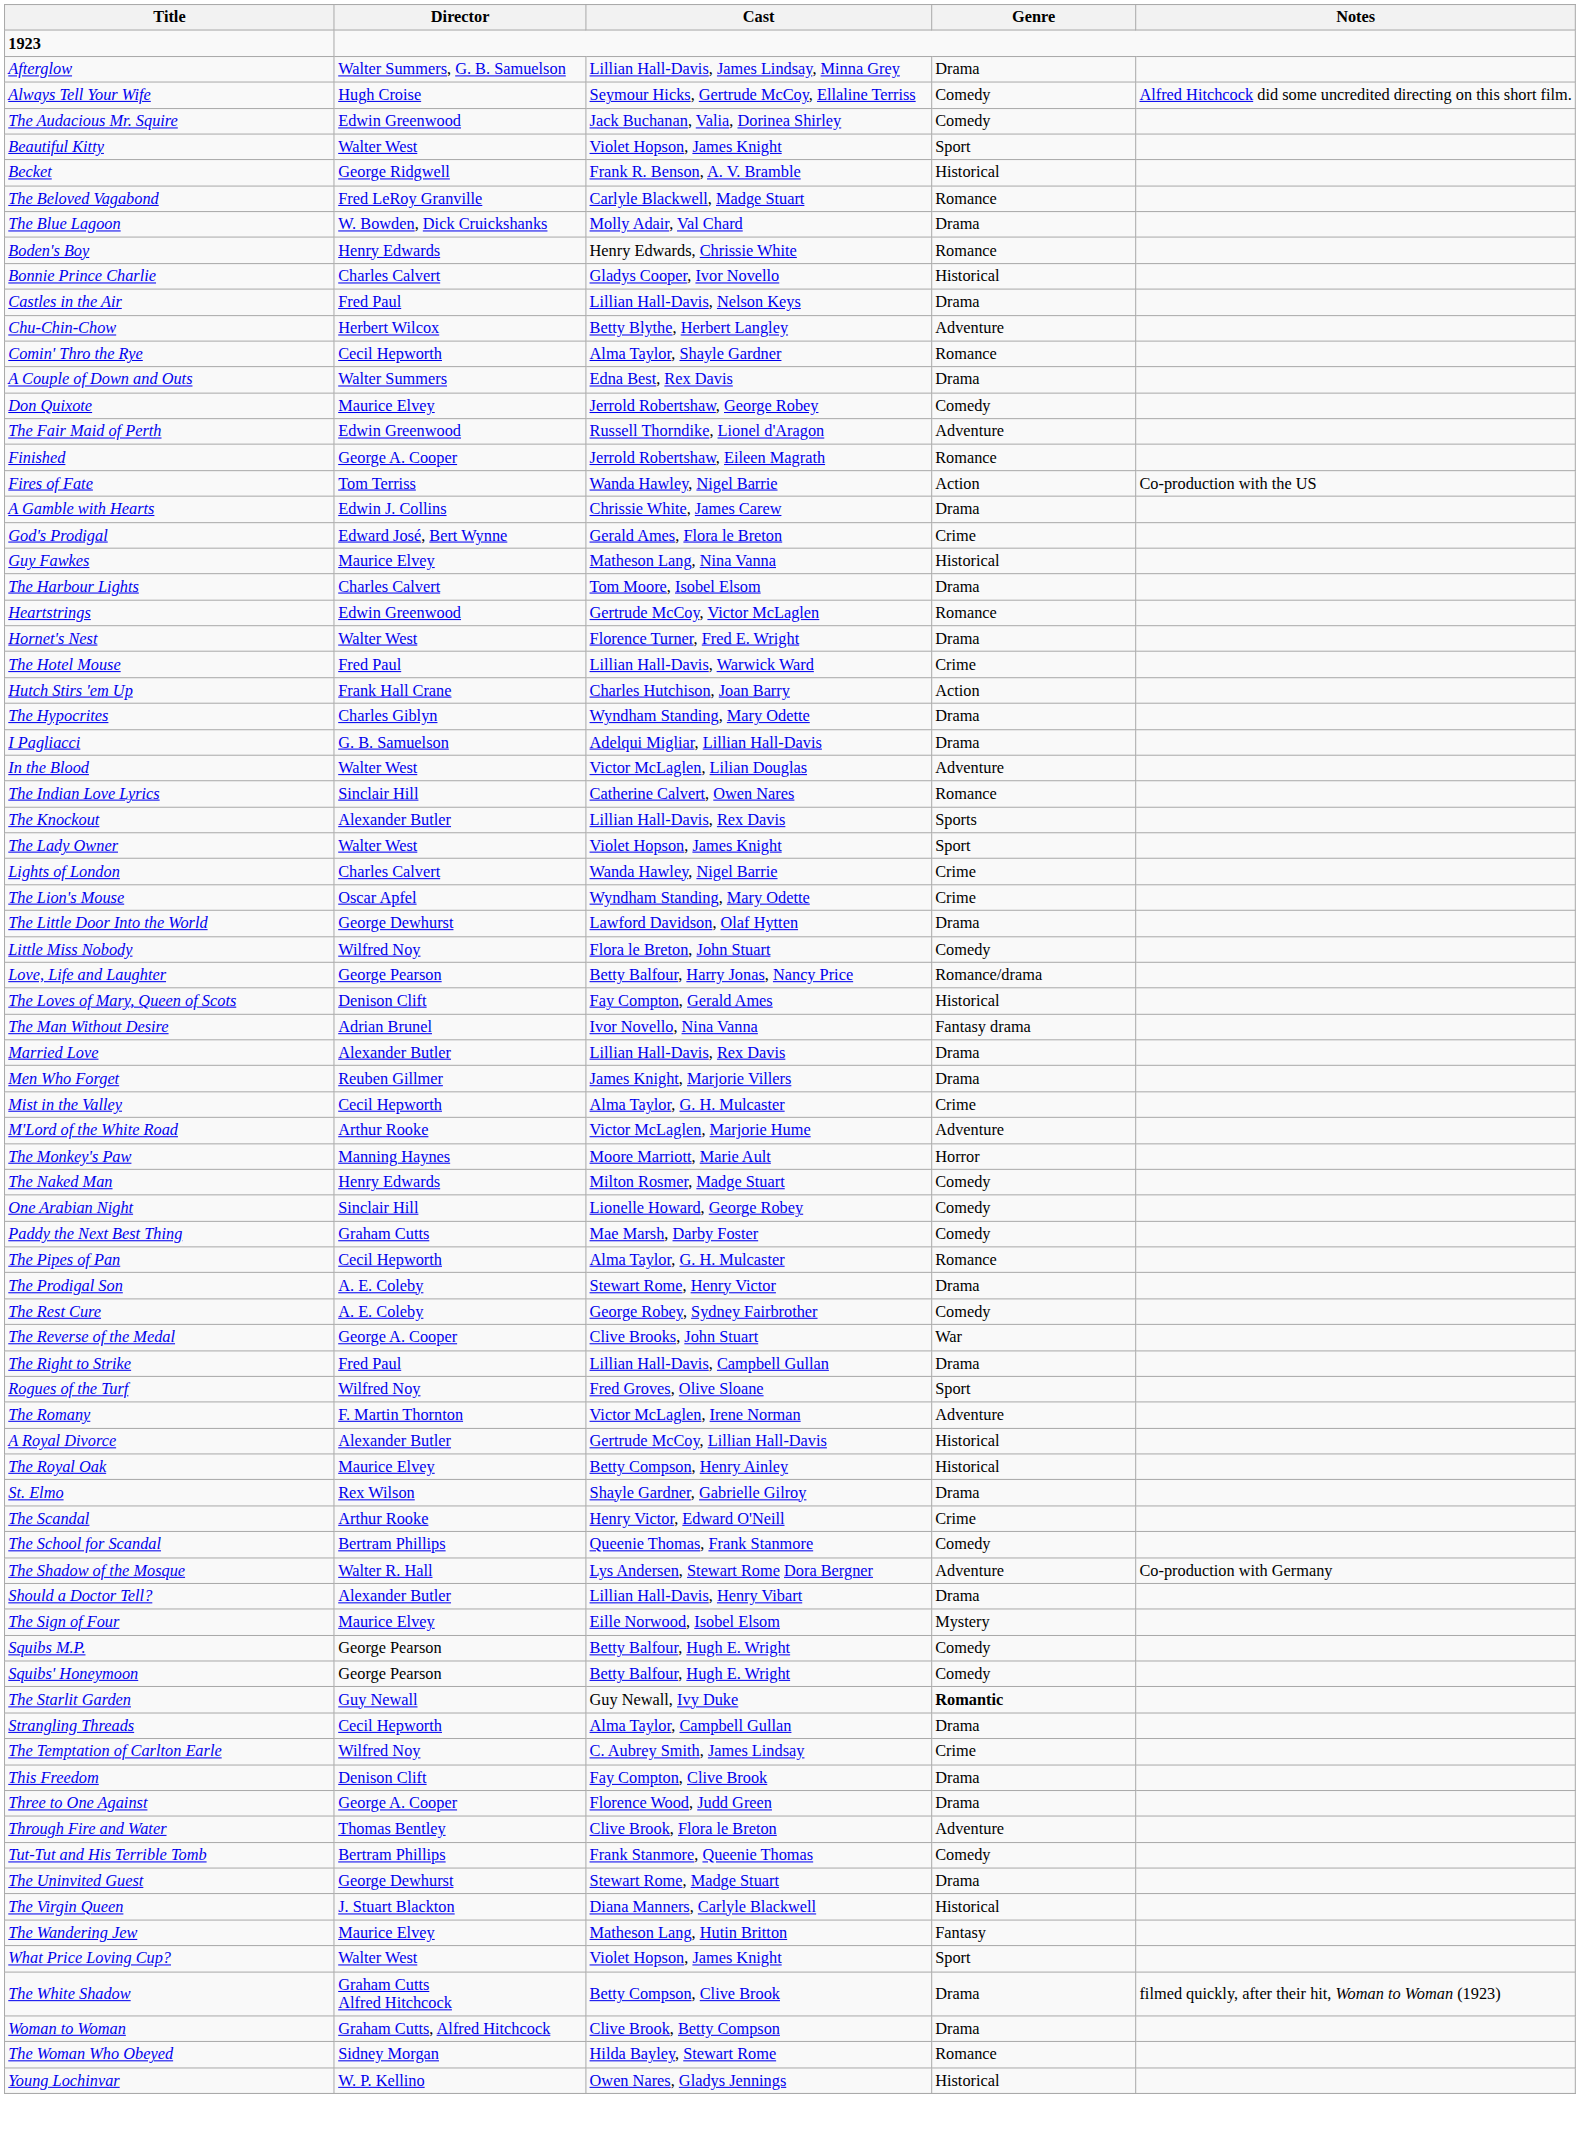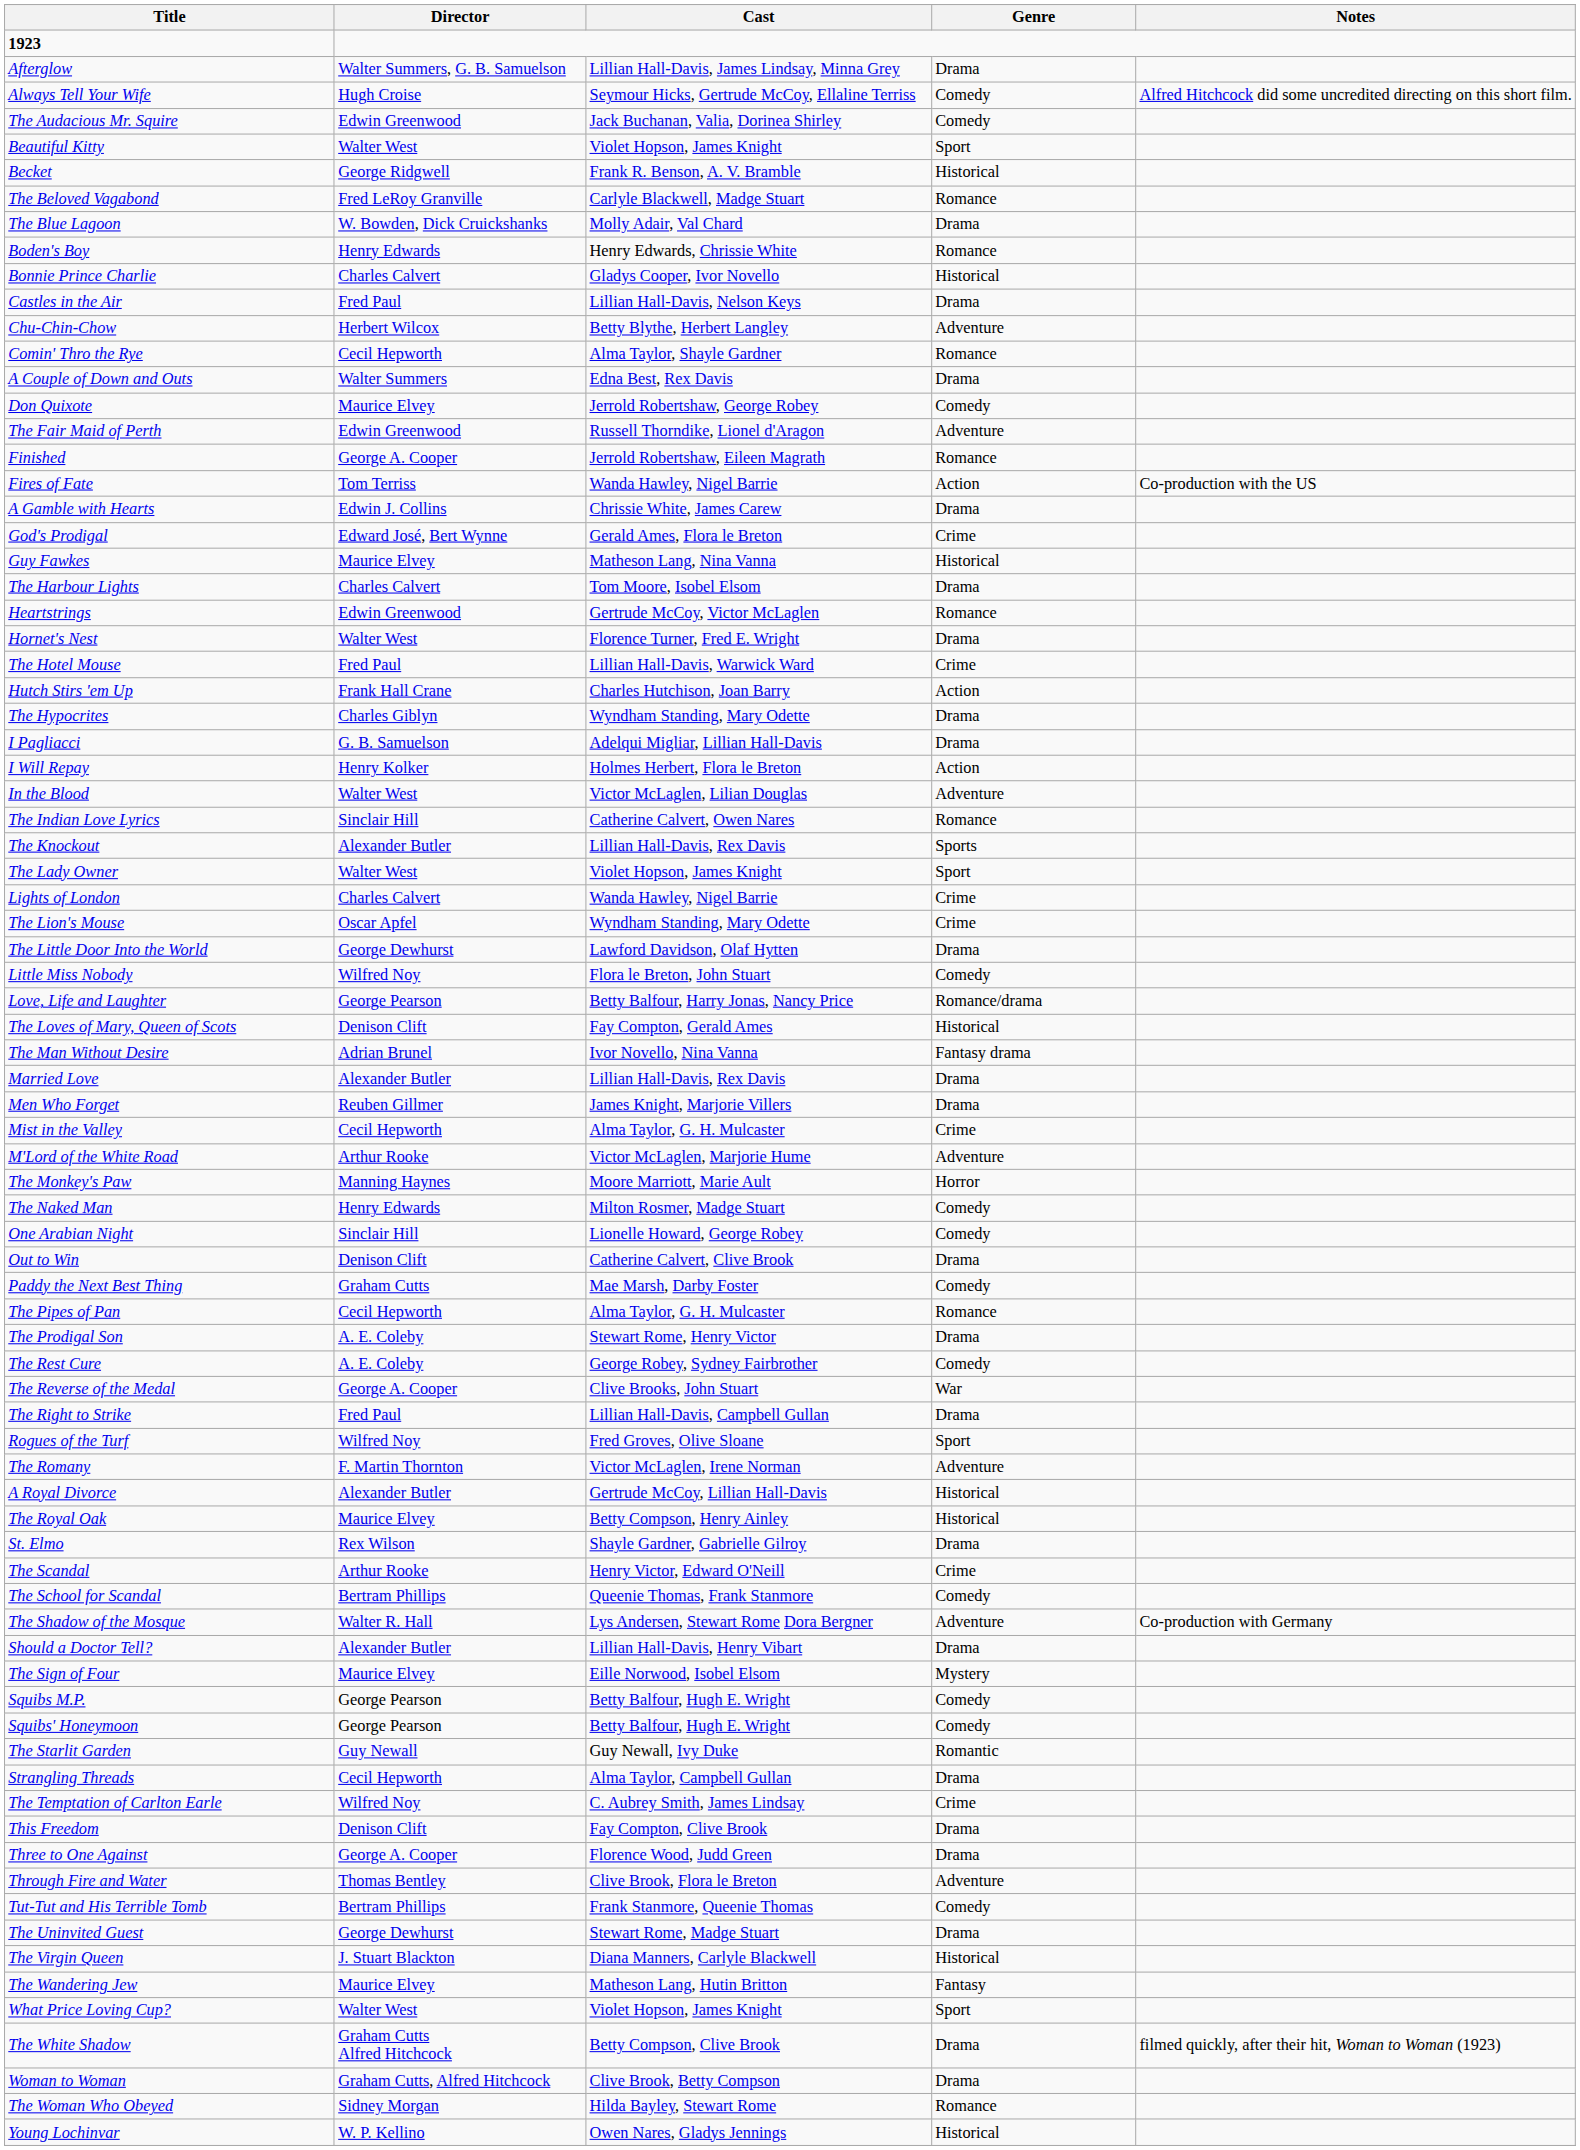+ row: I Will Repay | Henry Kolker | Holmes Herbert, Flora le Breton | Action
+ row: Out to Win | Denison Clift | Catherine Calvert, Clive Brook | Drama
The Starlit Garden | Genre: bold -> normal
